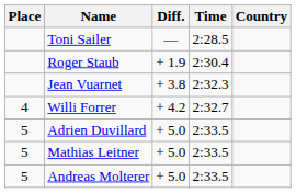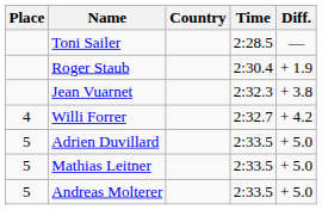columns swapped: Country <-> Diff.
